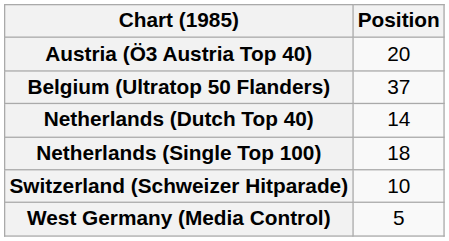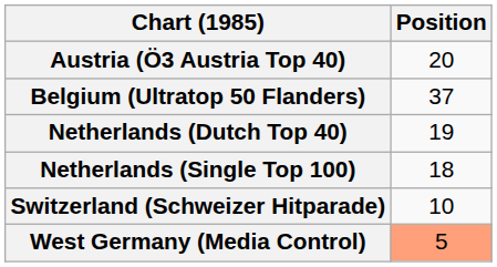Netherlands (Dutch Top 40) | Position: 14 -> 19
West Germany (Media Control) | Position: no background -> lightsalmon background
